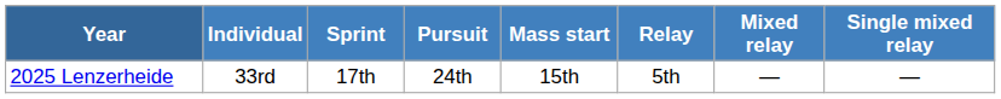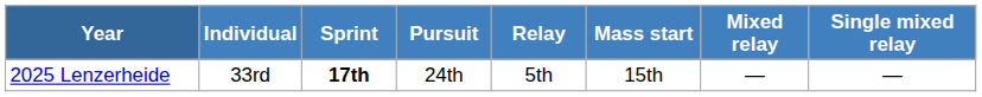columns swapped: Mass start <-> Relay
2025 Lenzerheide | Sprint: normal -> bold
